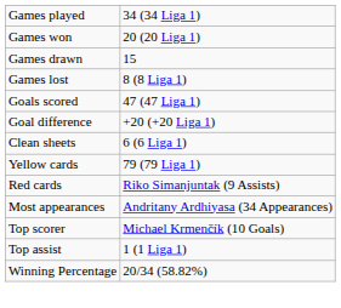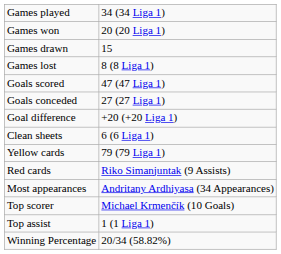+ row: Goals conceded | 27 (27 Liga 1)
